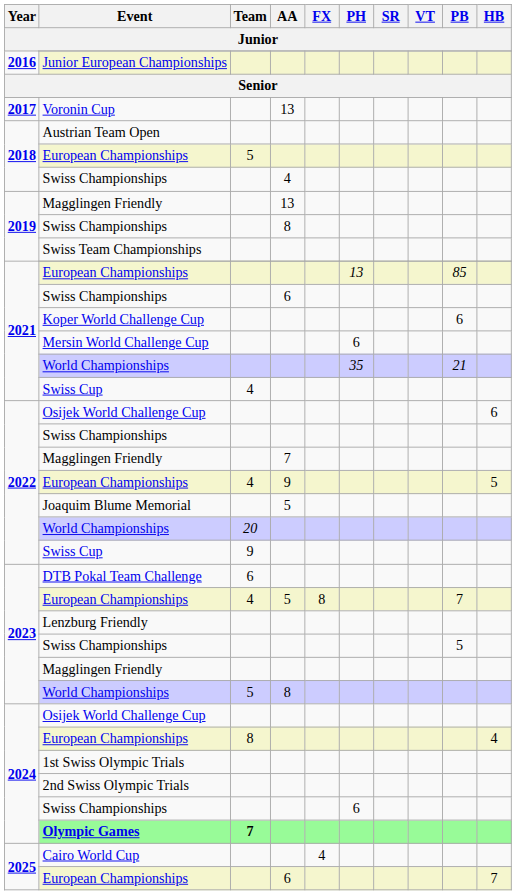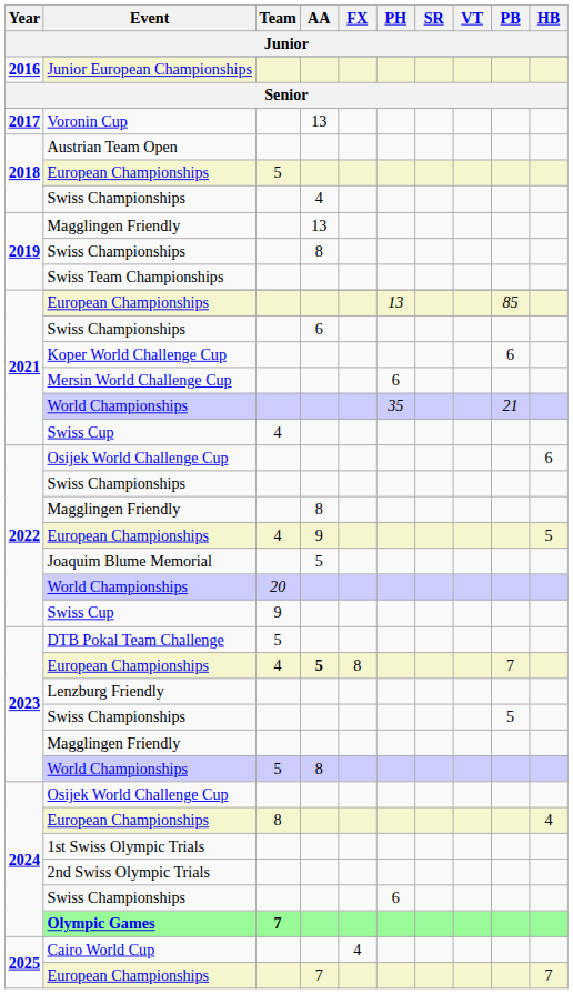2022 / Magglingen Friendly | AA: 7 -> 8
DTB Pokal Team Challenge | Team: 6 -> 5
2023 / European Championships | AA: normal -> bold
2025 / European Championships | AA: 6 -> 7
